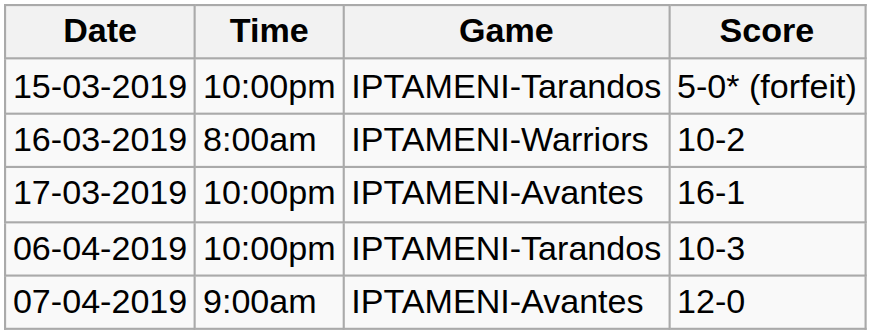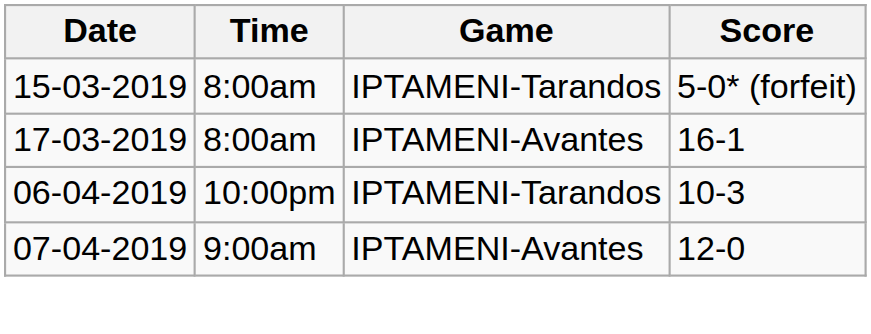15-03-2019 | Time: 10:00pm -> 8:00am
- row: 16-03-2019 | 8:00am | IPTAMENI-Warriors | 10-2
17-03-2019 | Time: 10:00pm -> 8:00am
